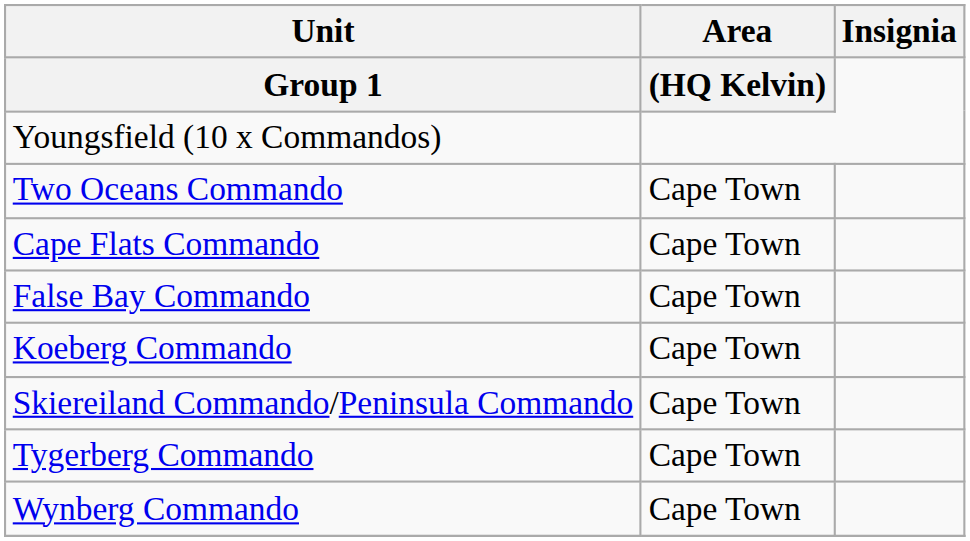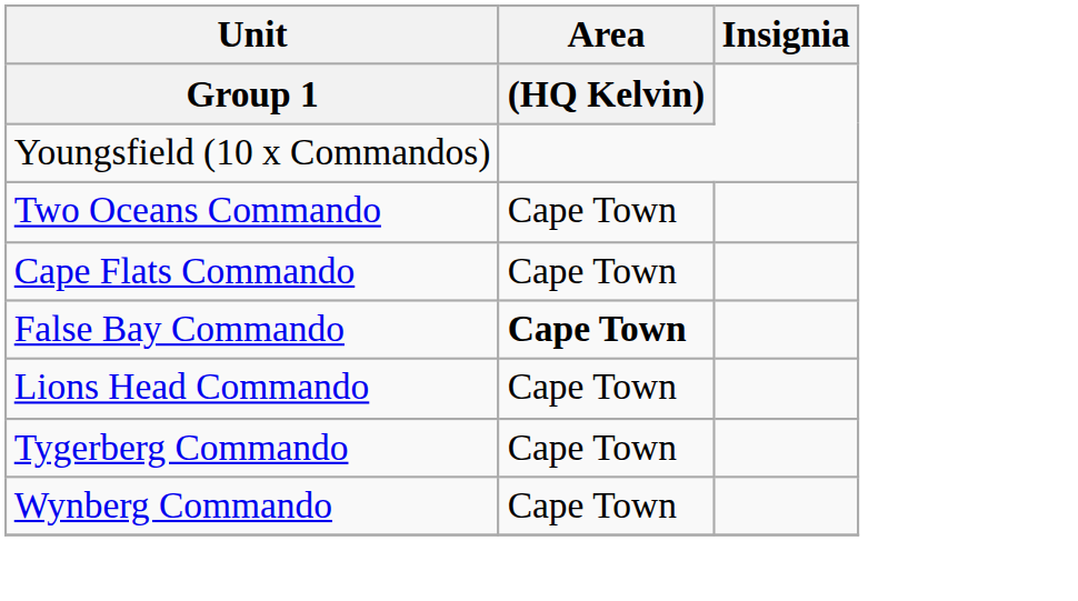False Bay Commando | Area / (HQ Kelvin): normal -> bold
- row: Koeberg Commando | Cape Town
+ row: Lions Head Commando | Cape Town
- row: Skiereiland Commando/Peninsula Commando | Cape Town
